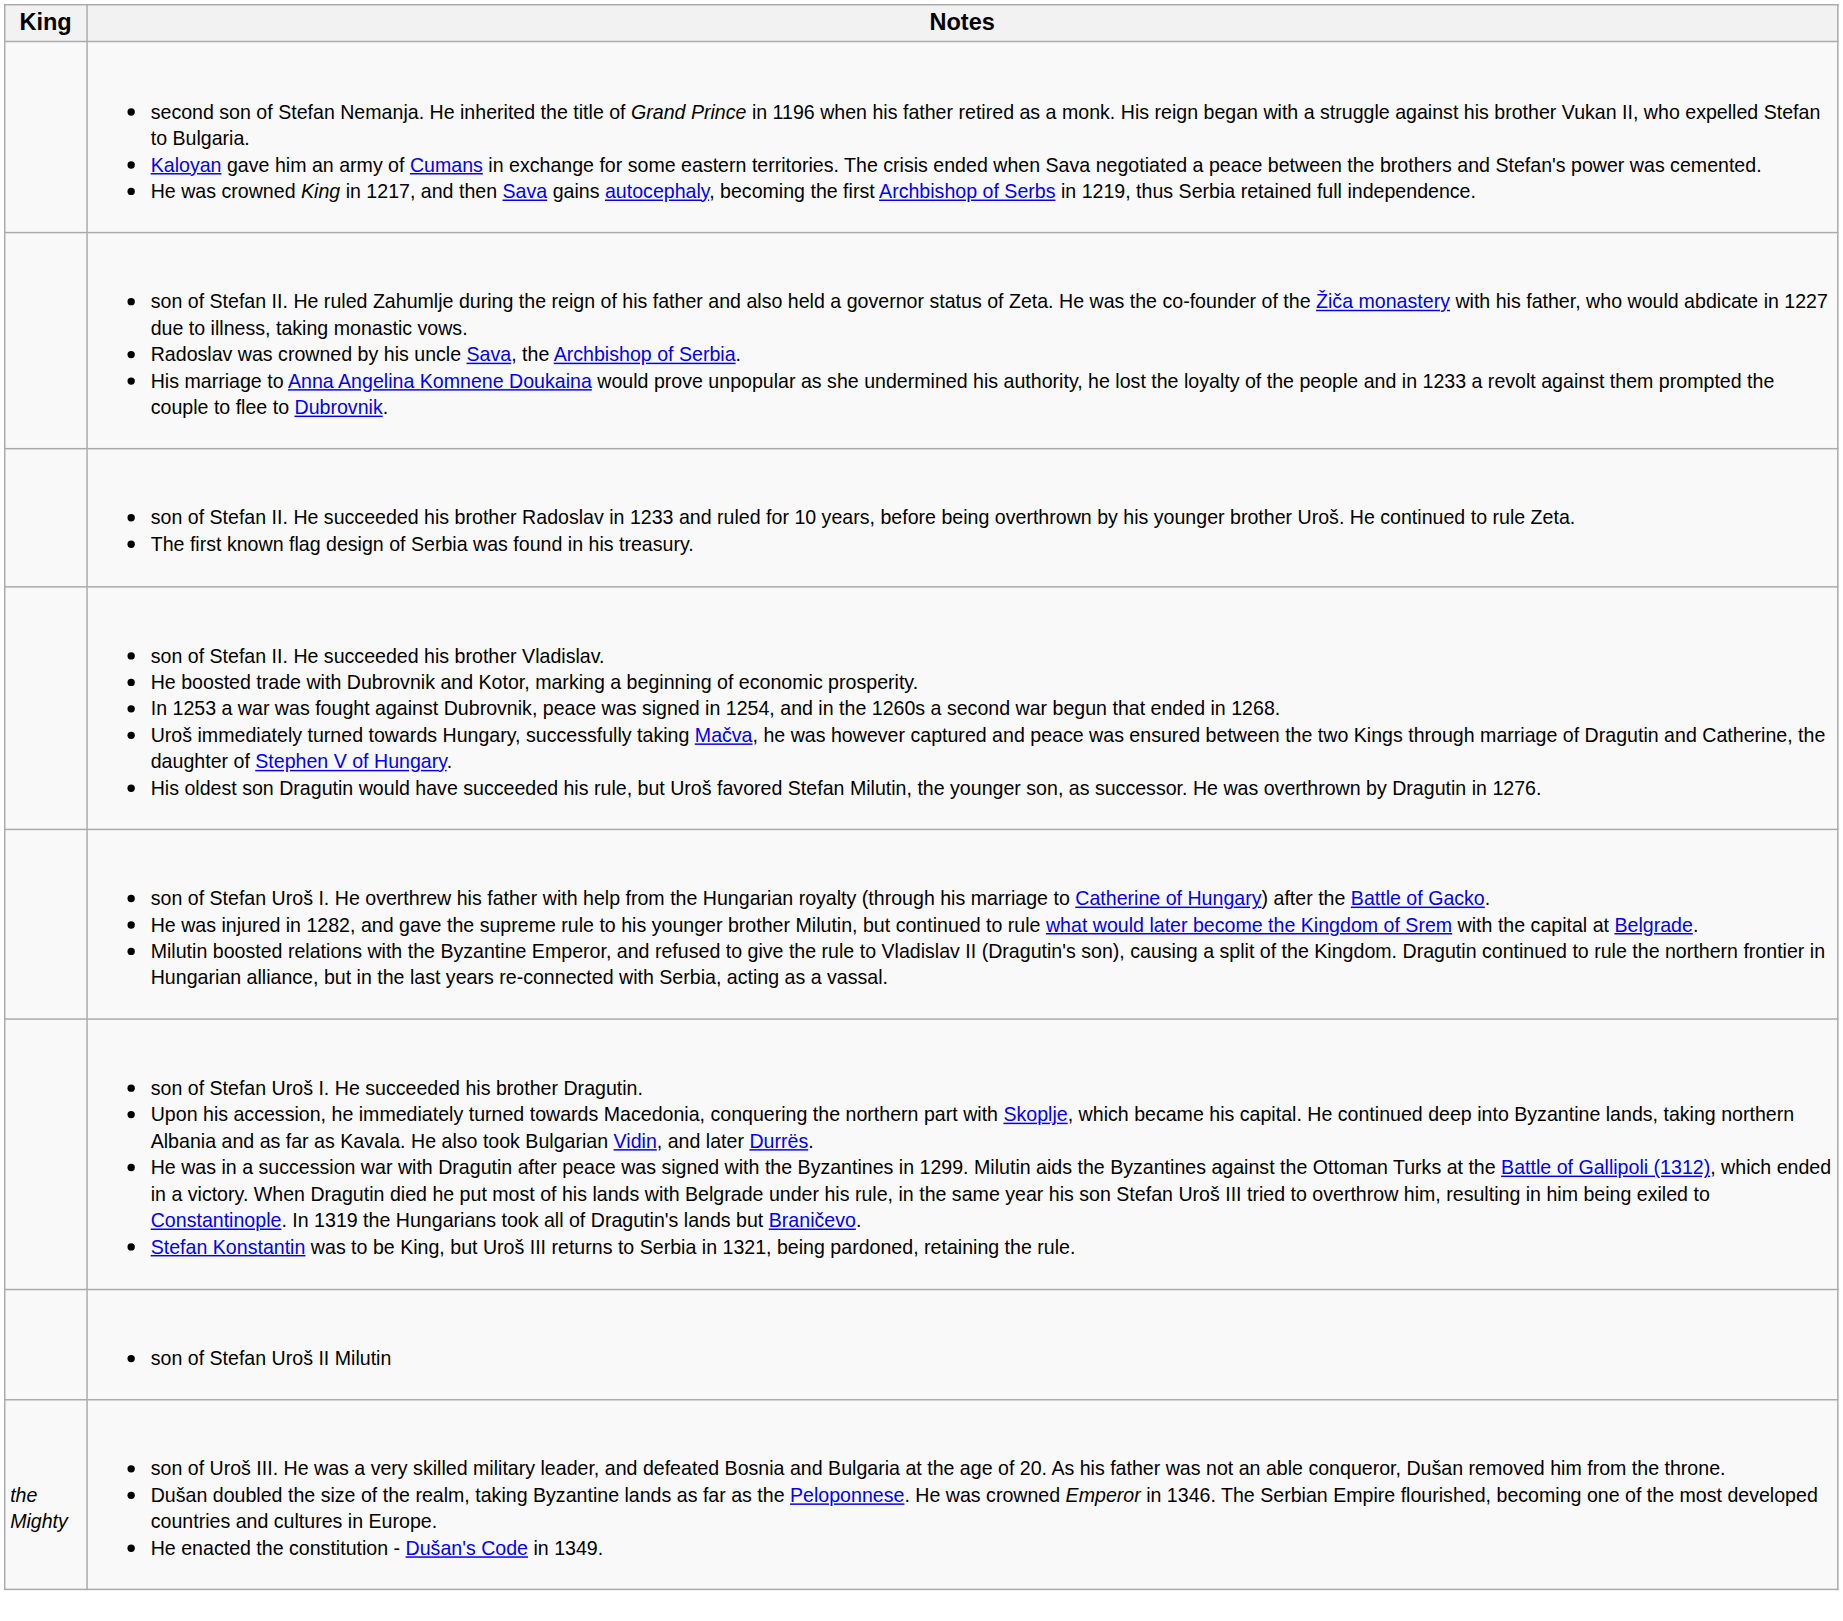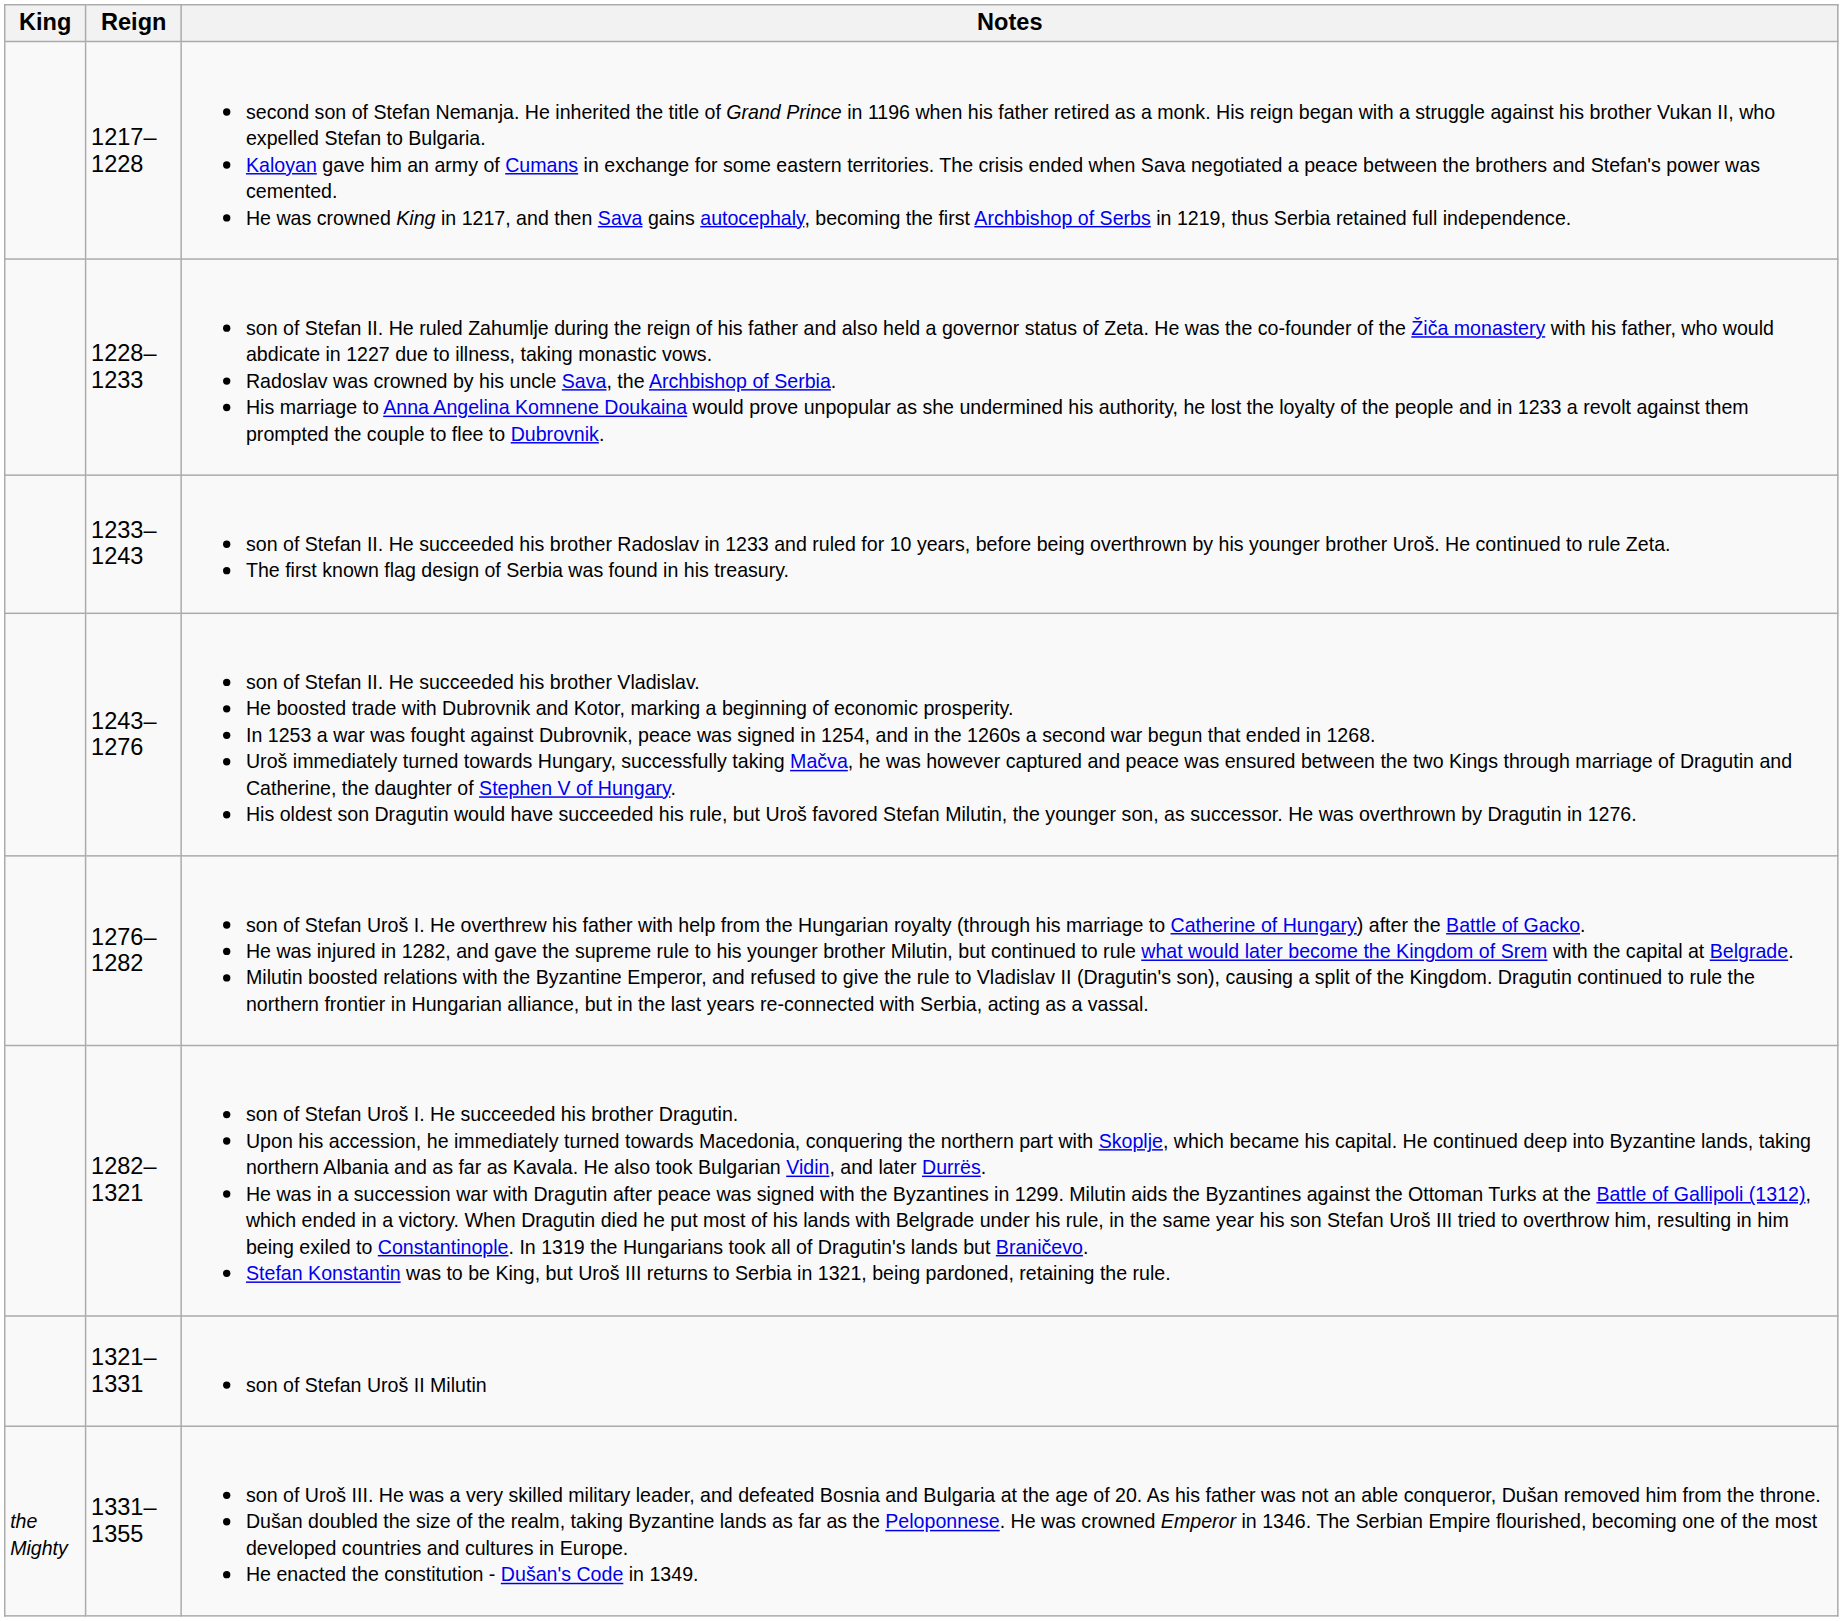+ column: Reign | 1217–1228 | 1228–1233 | 1233–1243 | 1243–1276 | 1276–1282 | 1282–1321 | 1321–1331 | 1331–1355
